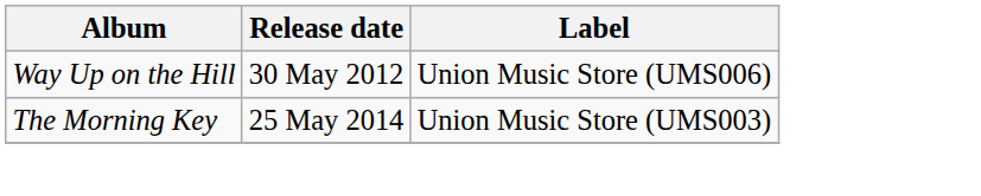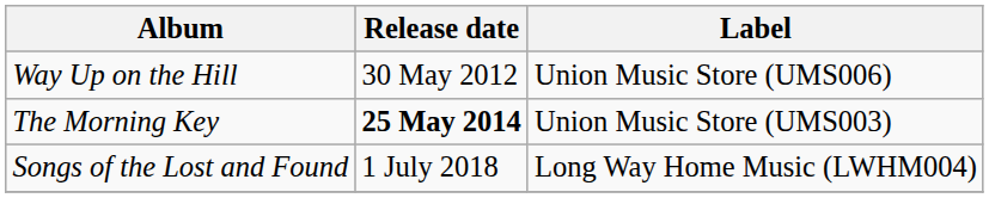The Morning Key | Release date: normal -> bold
+ row: Songs of the Lost and Found | 1 July 2018 | Long Way Home Music (LWHM004)
